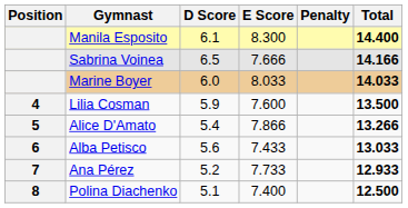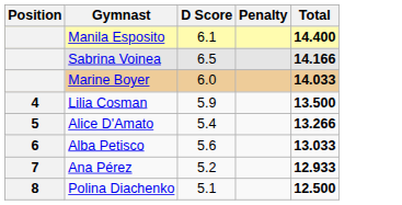- column: E Score | 8.300 | 7.666 | 8.033 | 7.600 | 7.866 | 7.433 | 7.733 | 7.400
